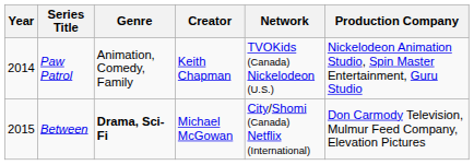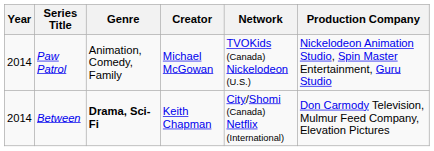Paw Patrol | Creator: Keith Chapman -> Michael McGowan
Between | Year: 2015 -> 2014
Between | Creator: Michael McGowan -> Keith Chapman
